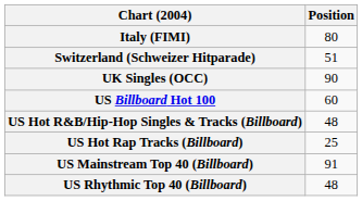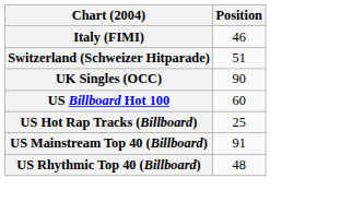Italy (FIMI) | Position: 80 -> 46
- row: US Hot R&B/Hip-Hop Singles & Tracks (Billboard) | 48
